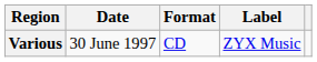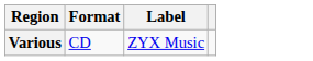- column: Date | 30 June 1997
